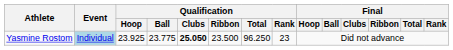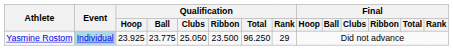Yasmine Rostom | Qualification / Clubs: bold -> normal
Yasmine Rostom | Qualification / Rank: 23 -> 29
